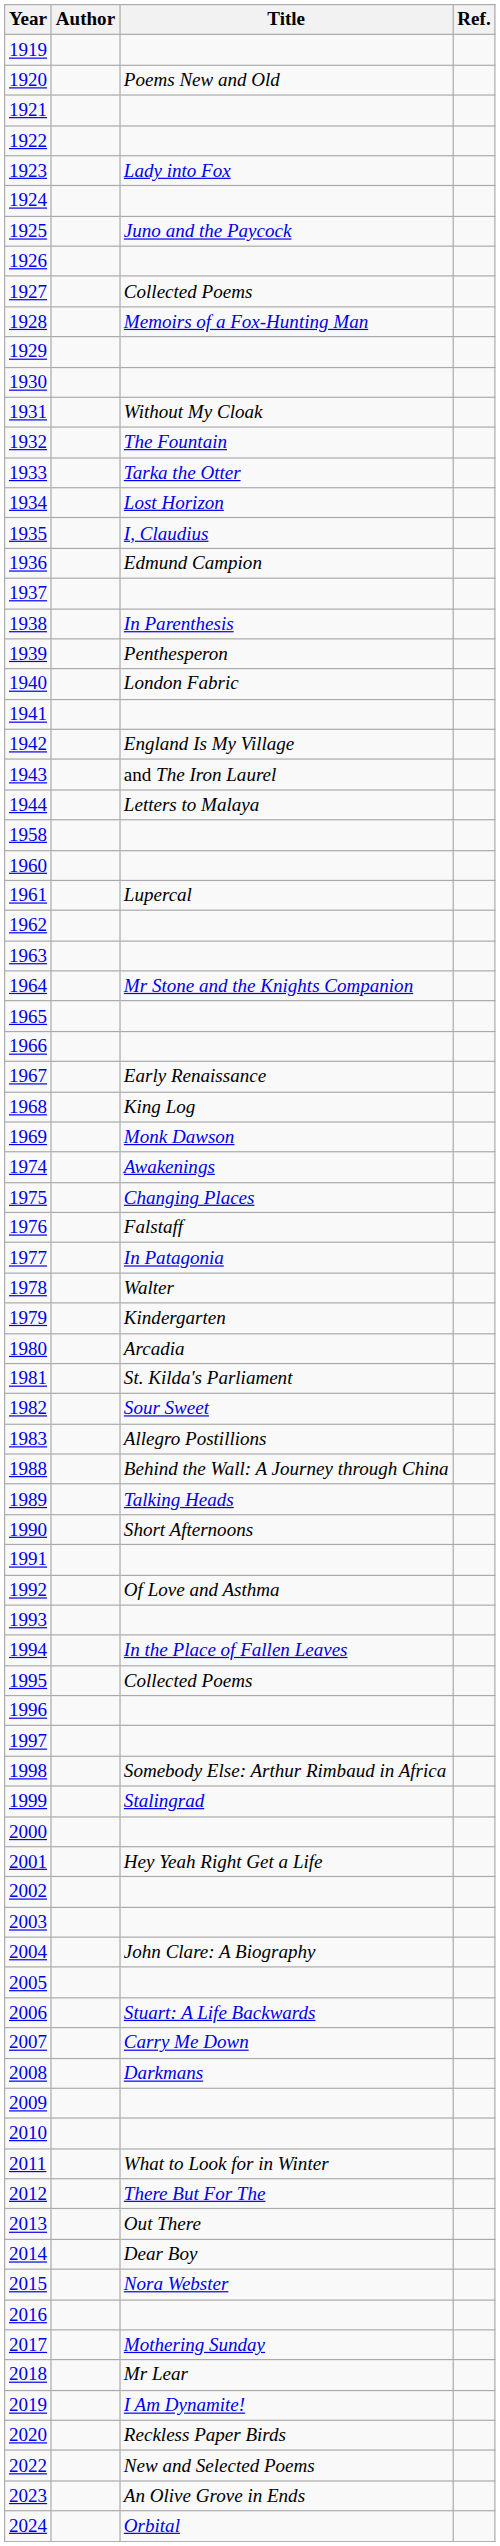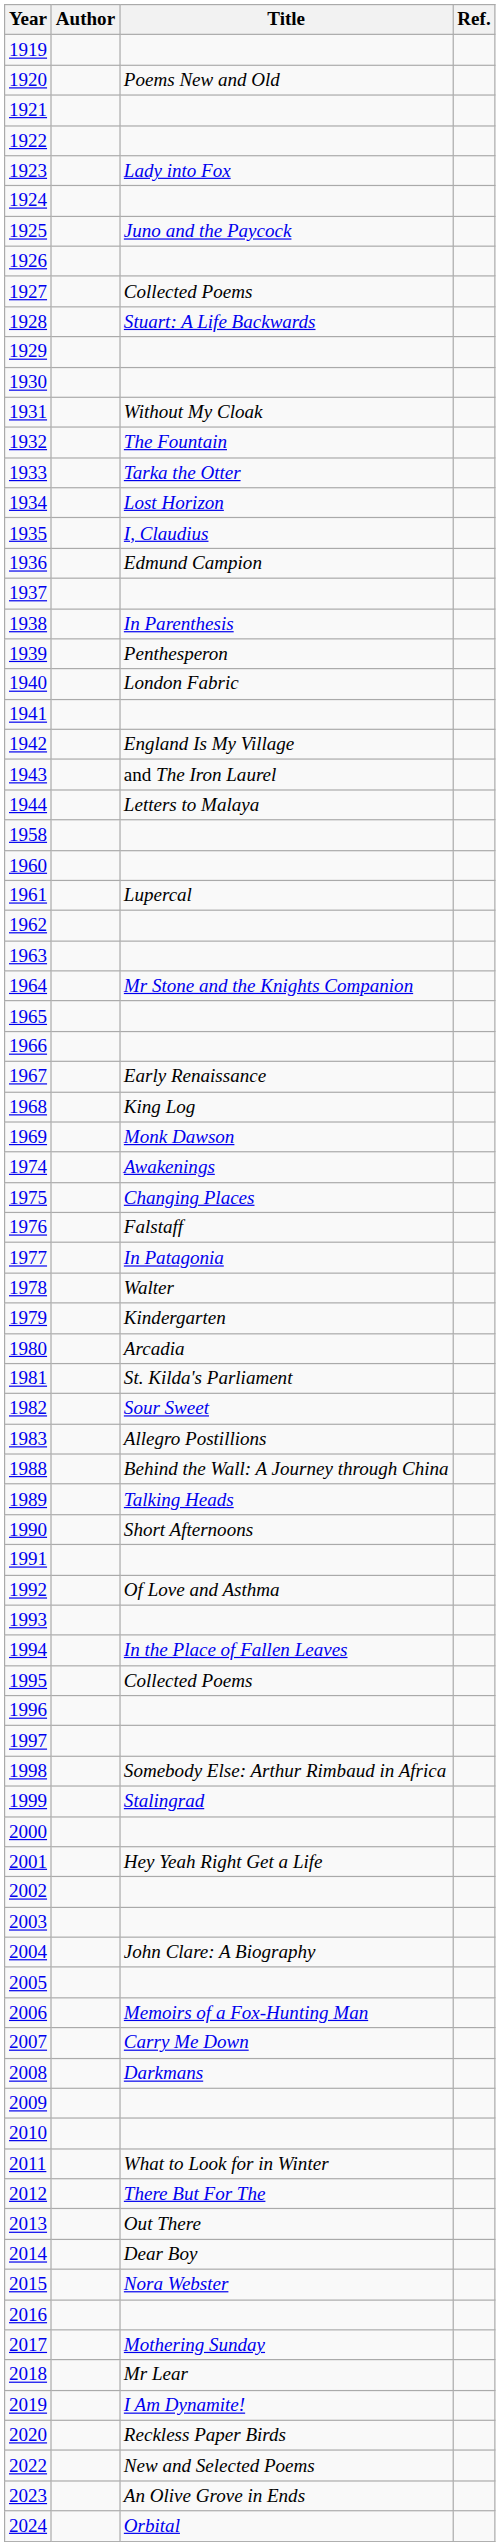1928 | Title: Memoirs of a Fox-Hunting Man -> Stuart: A Life Backwards
2006 | Title: Stuart: A Life Backwards -> Memoirs of a Fox-Hunting Man
